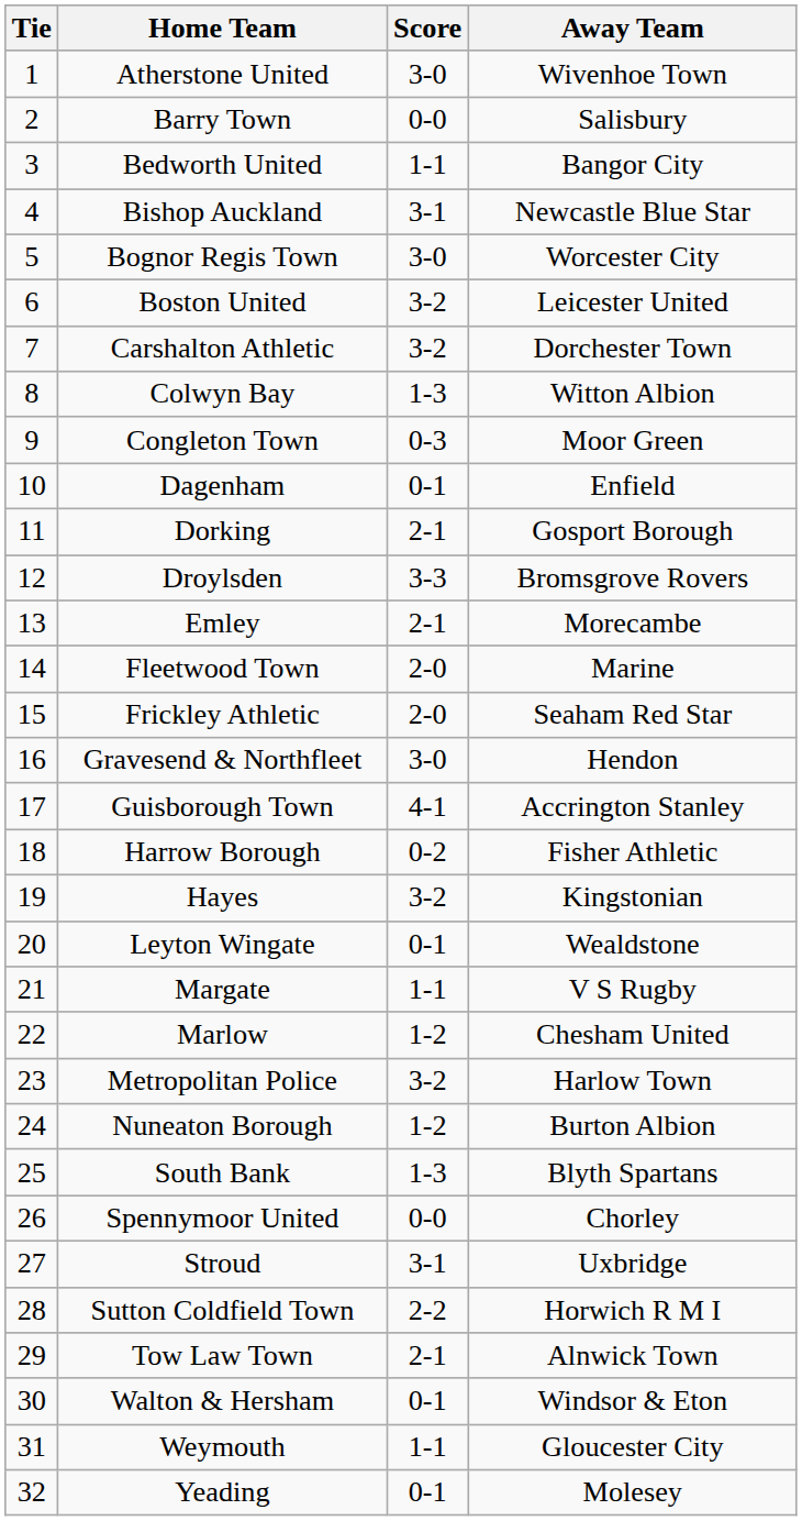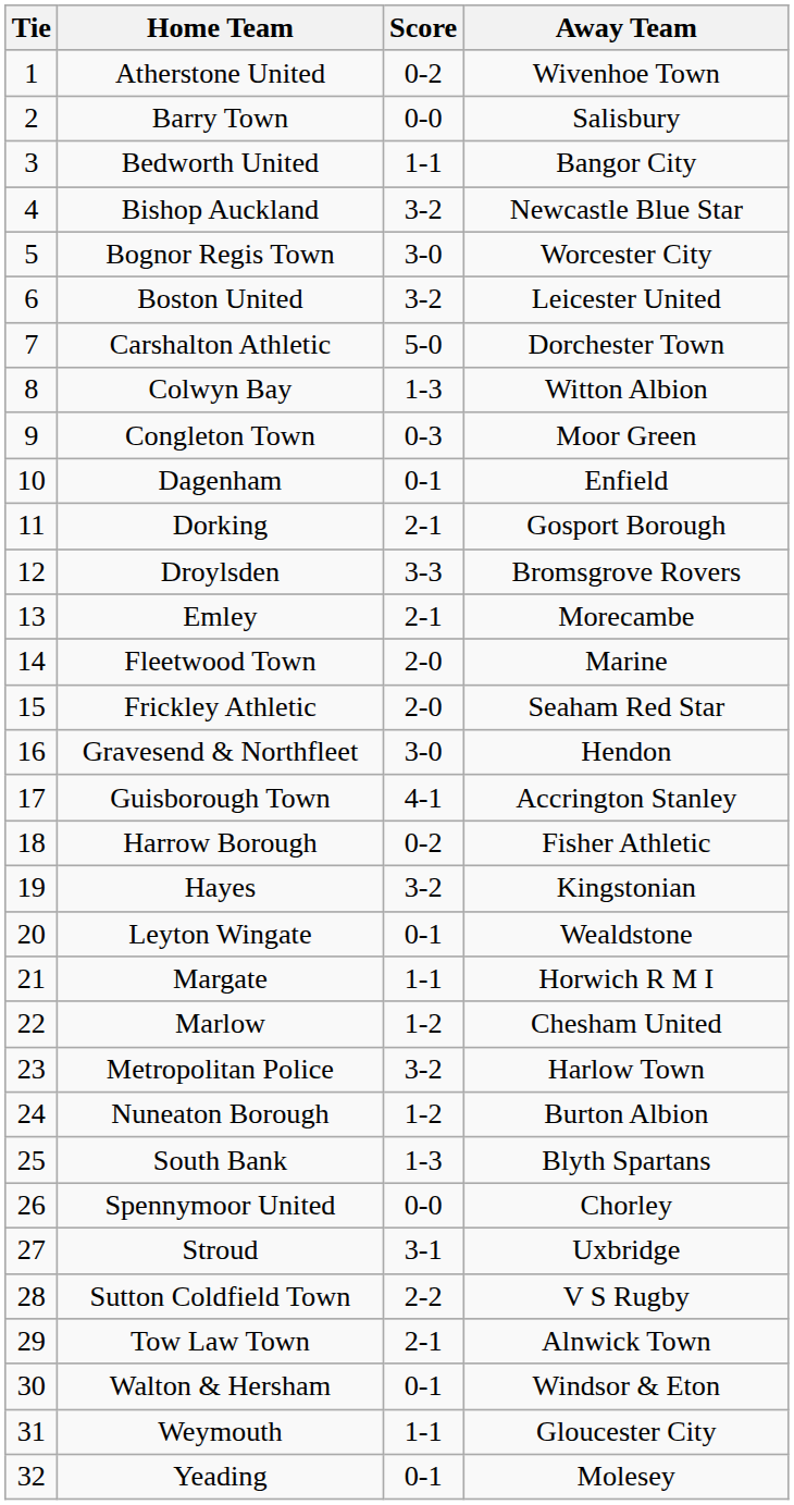Atherstone United | Score: 3-0 -> 0-2
Bishop Auckland | Score: 3-1 -> 3-2
Carshalton Athletic | Score: 3-2 -> 5-0
Margate | Away Team: V S Rugby -> Horwich R M I
Sutton Coldfield Town | Away Team: Horwich R M I -> V S Rugby
